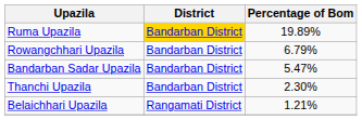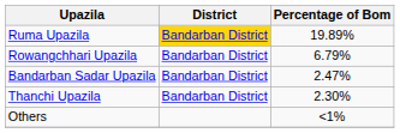Bandarban Sadar Upazila | Percentage of Bom: 5.47% -> 2.47%
- row: Belaichhari Upazila | Rangamati District | 1.21%
+ row: Others | <1%
